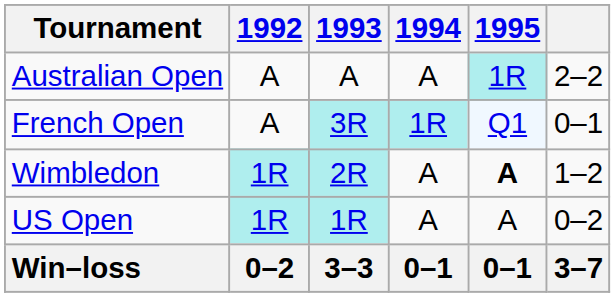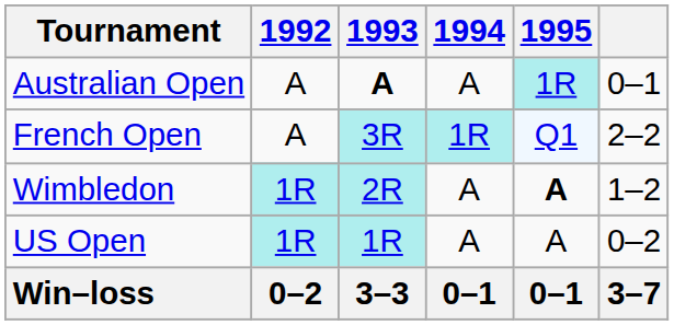Australian Open | 1993: normal -> bold
Australian Open | column 6: 2–2 -> 0–1
French Open | column 6: 0–1 -> 2–2
